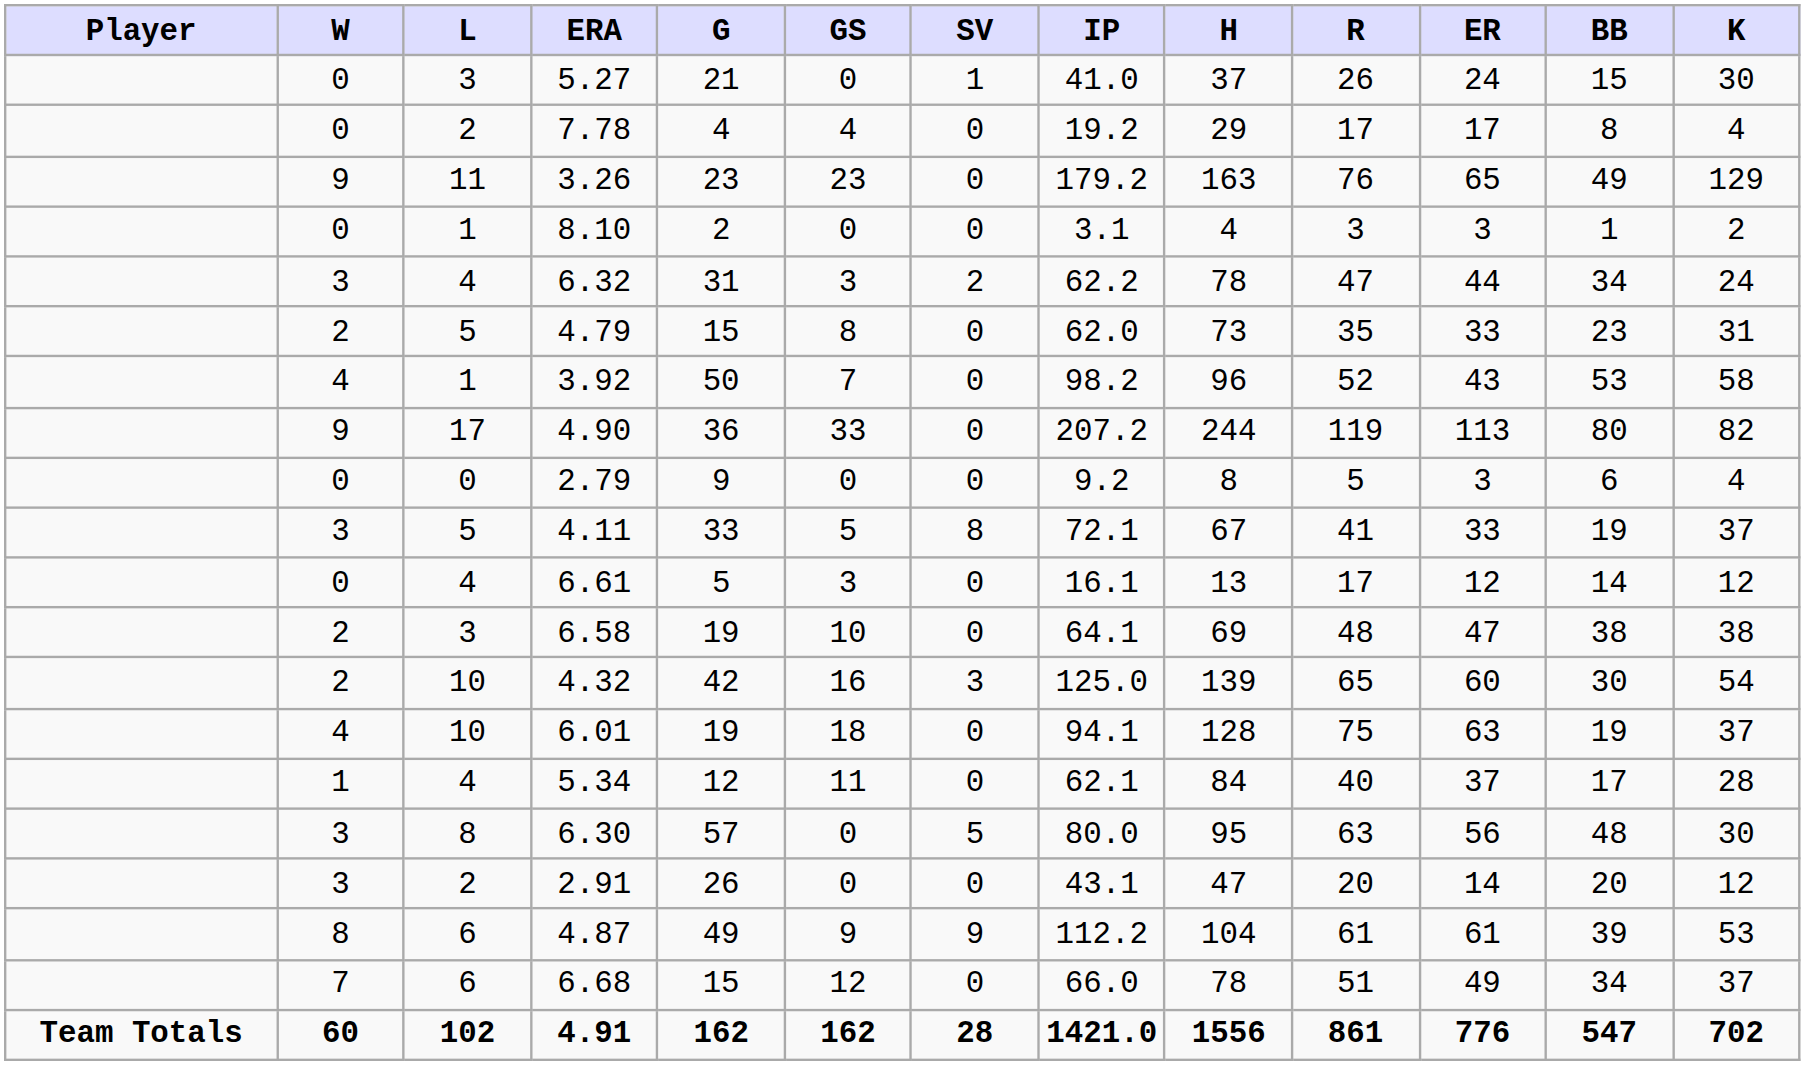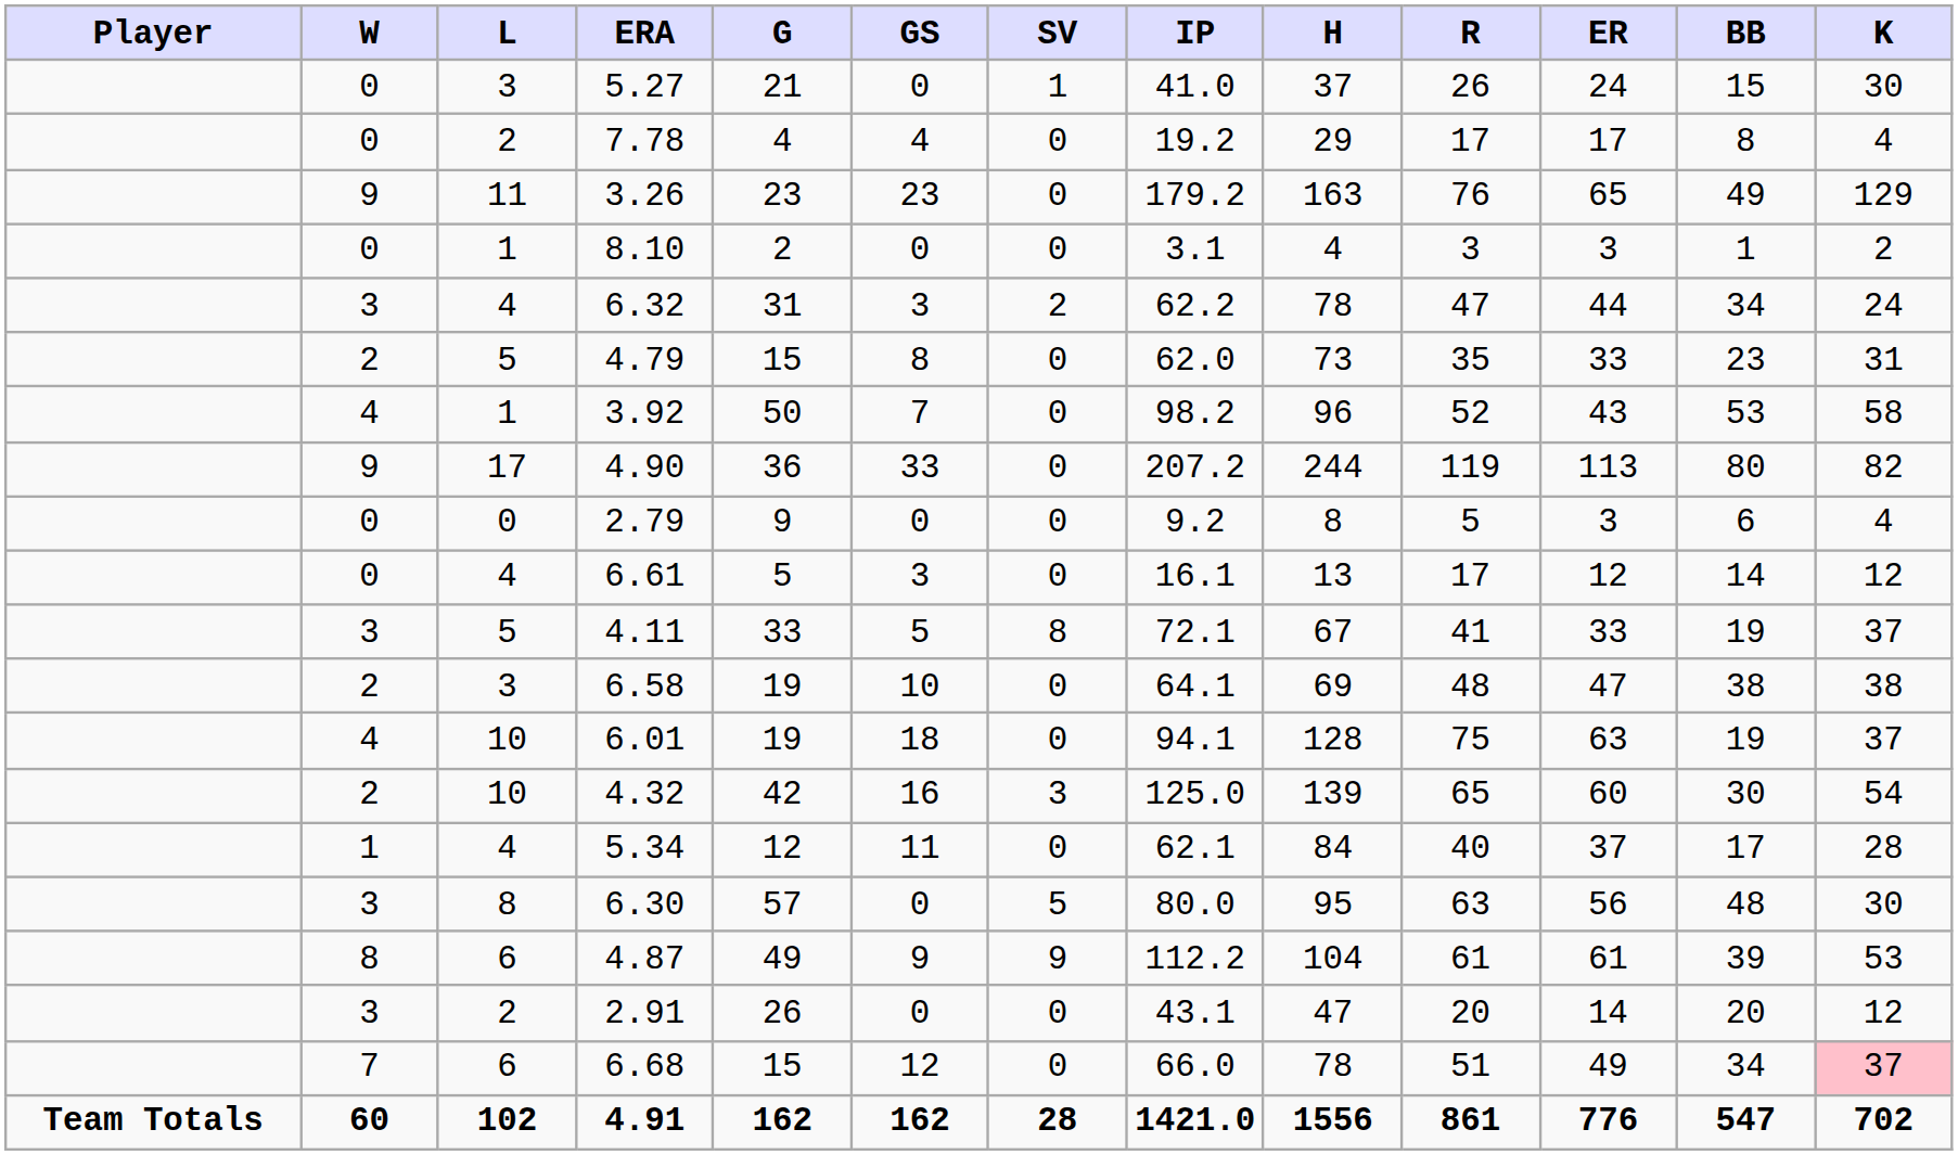rows swapped: 4.11 <-> 6.61
rows swapped: 4.32 <-> 6.01
rows swapped: 2.91 <-> 4.87
6.68 | K: no background -> pink background
